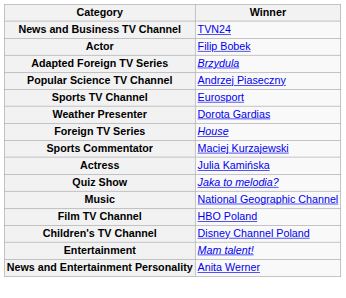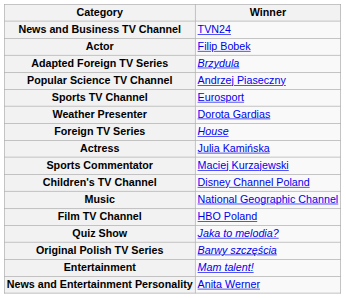rows swapped: Actress <-> Sports Commentator
rows swapped: Quiz Show <-> Children's TV Channel
+ row: Original Polish TV Series | Barwy szczęścia
